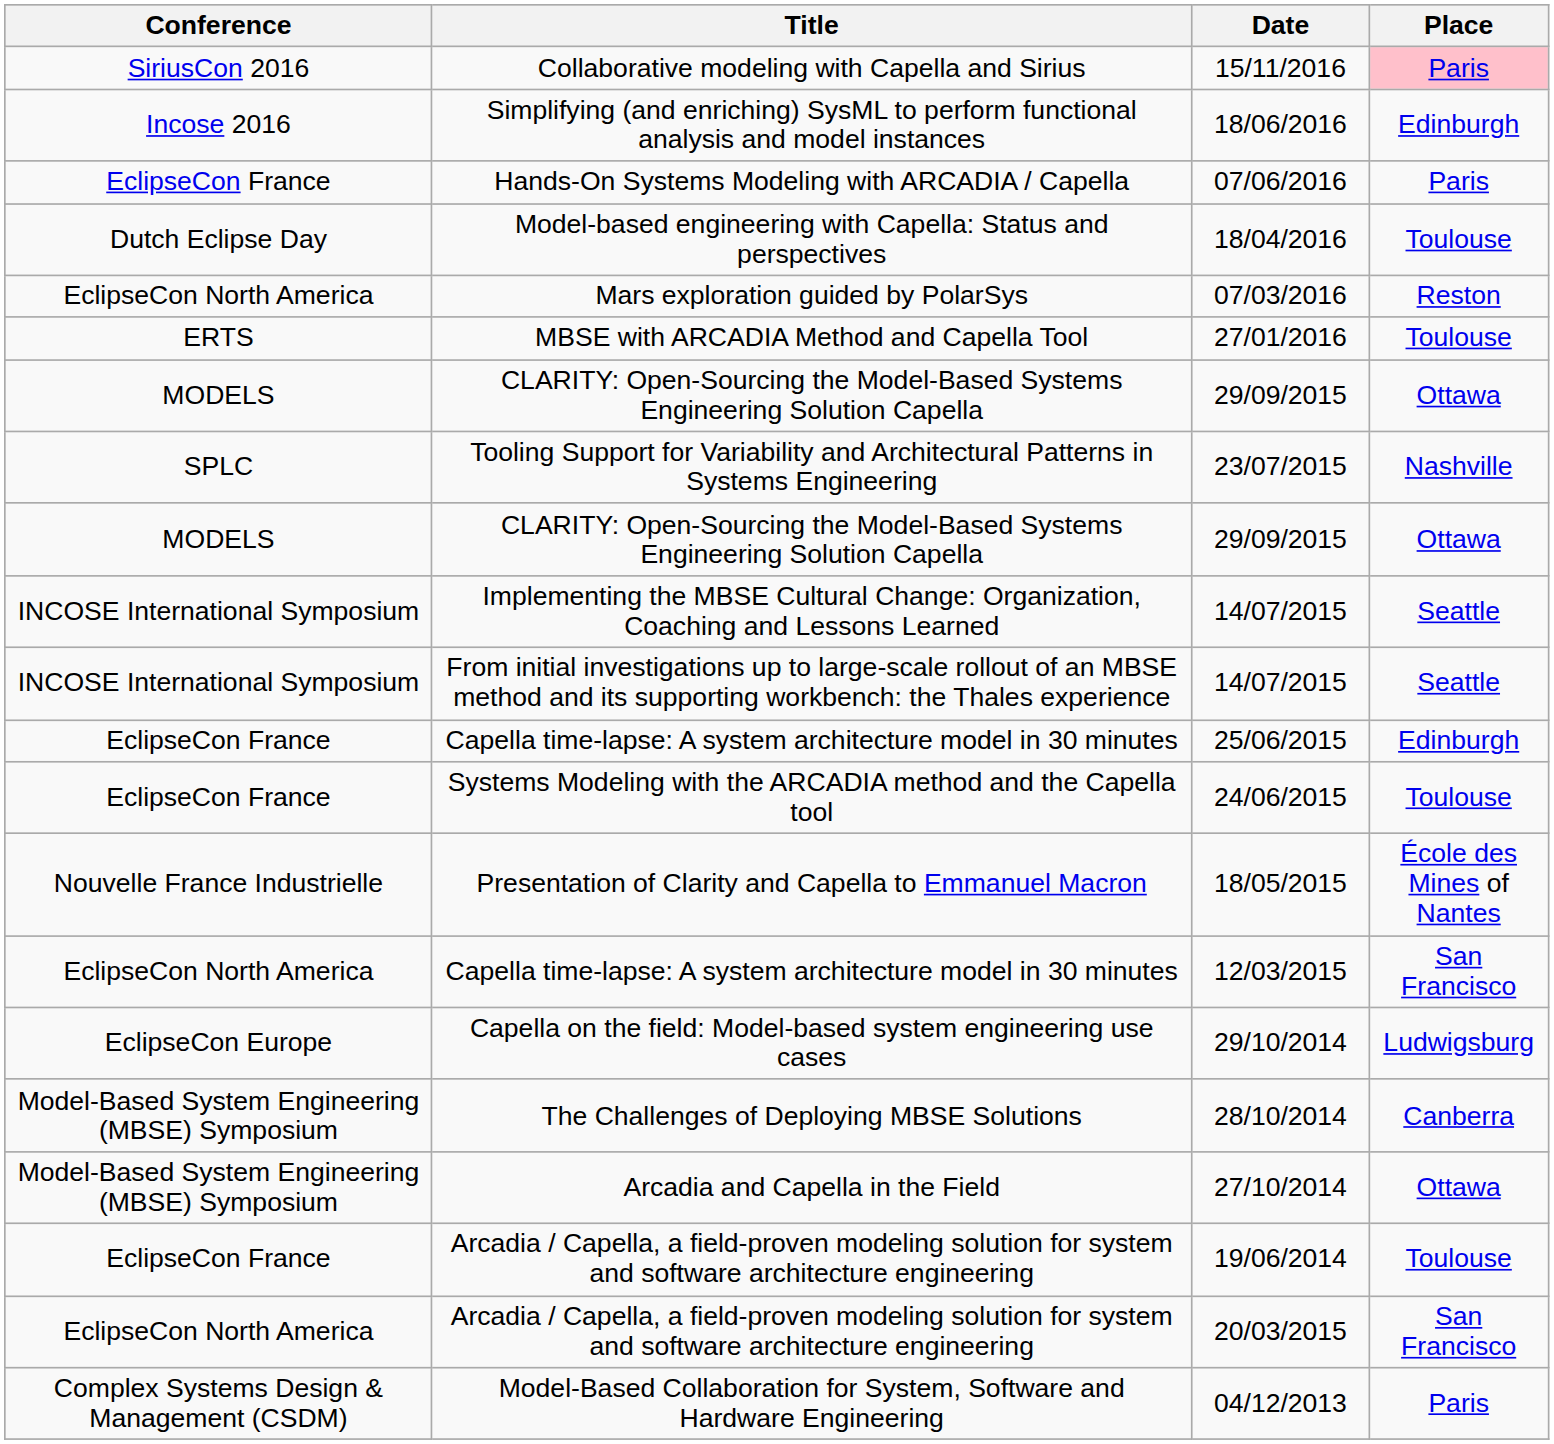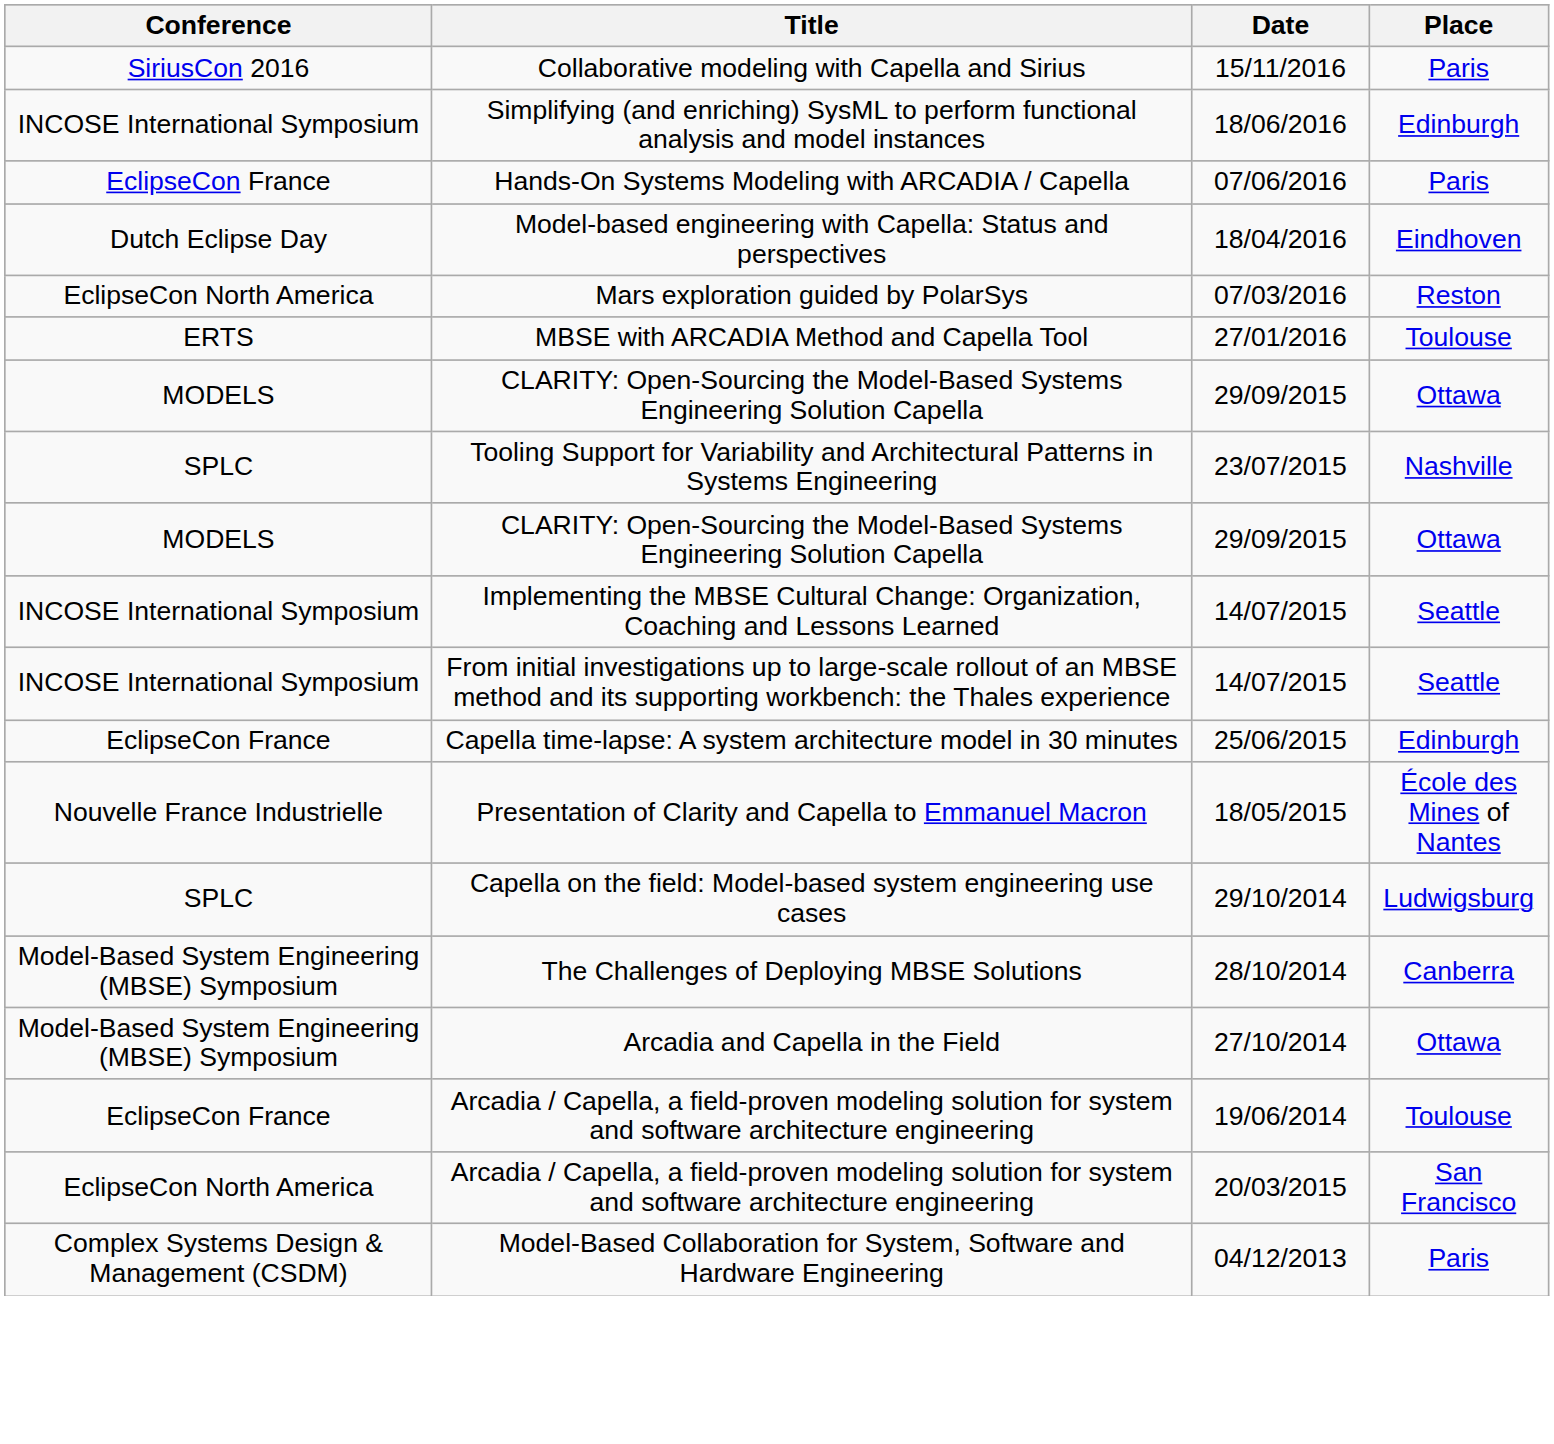15/11/2016 | Place: pink background -> no background
18/06/2016 | Conference: Incose 2016 -> INCOSE International Symposium
18/04/2016 | Place: Toulouse -> Eindhoven
- row: EclipseCon France | Systems Modeling with the ARCADIA method and the Capella tool | 24/06/2015 | Toulouse
- row: EclipseCon North America | Capella time-lapse: A system architecture model in 30 minutes | 12/03/2015 | San Francisco
29/10/2014 | Conference: EclipseCon Europe -> SPLC
